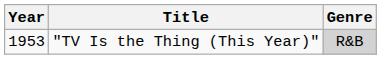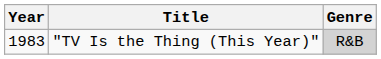"TV Is the Thing (This Year)" | Year: 1953 -> 1983
